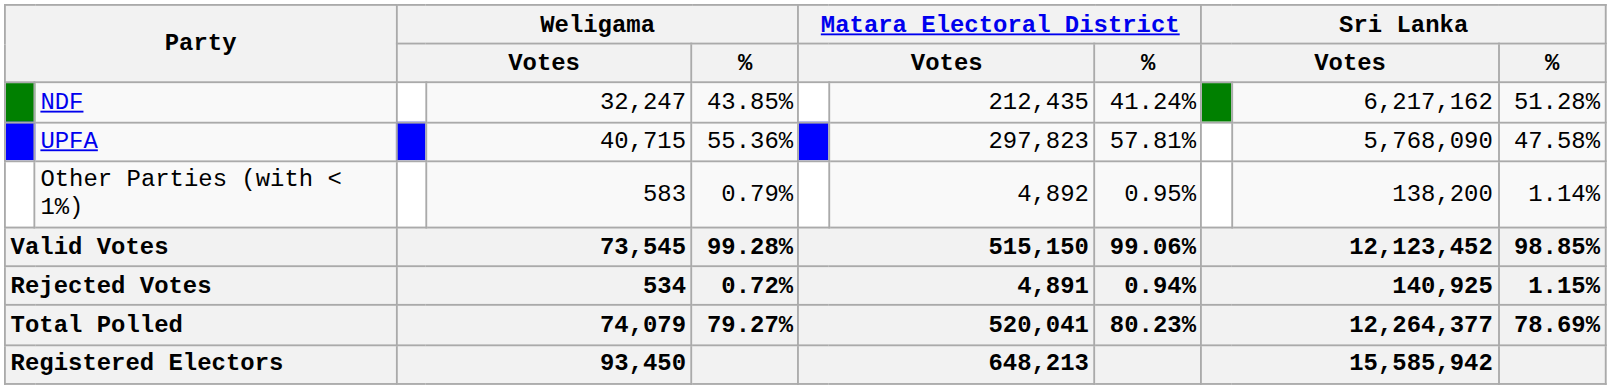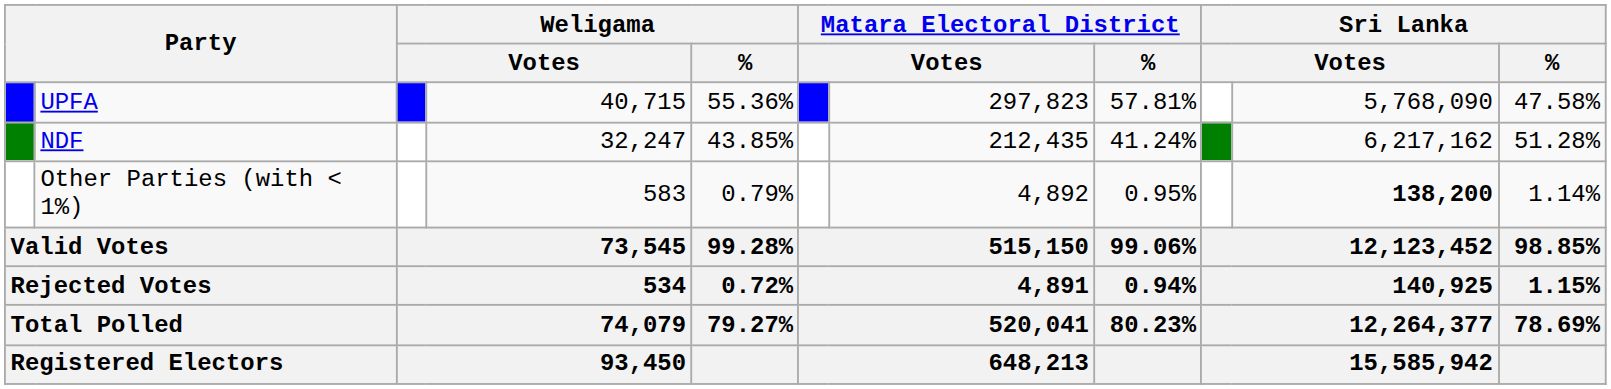rows swapped: UPFA <-> NDF
Other Parties (with < 1%) | column 10: normal -> bold
